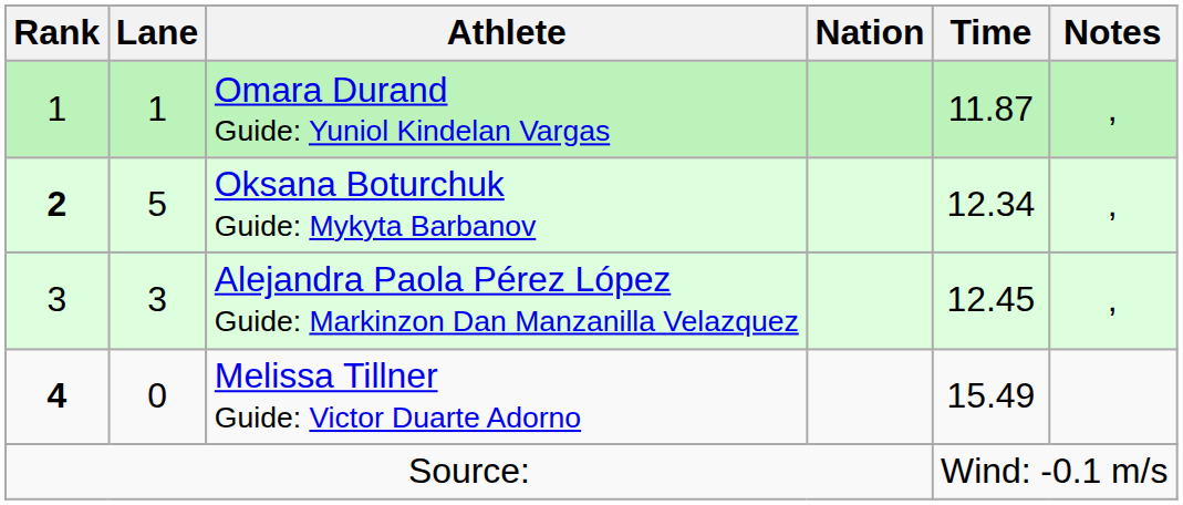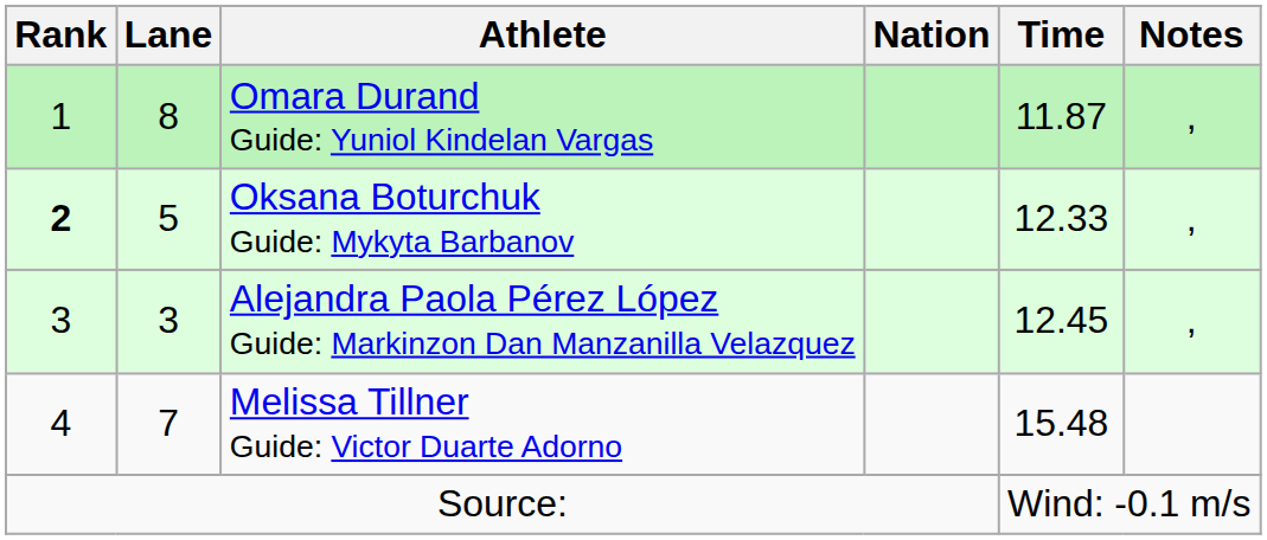Omara Durand Guide: Yuniol Kindelan Vargas | Lane: 1 -> 8
Oksana Boturchuk Guide: Mykyta Barbanov | Time: 12.34 -> 12.33
Melissa Tillner Guide: Victor Duarte Adorno | Rank: bold -> normal
Melissa Tillner Guide: Victor Duarte Adorno | Lane: 0 -> 7
Melissa Tillner Guide: Victor Duarte Adorno | Time: 15.49 -> 15.48
